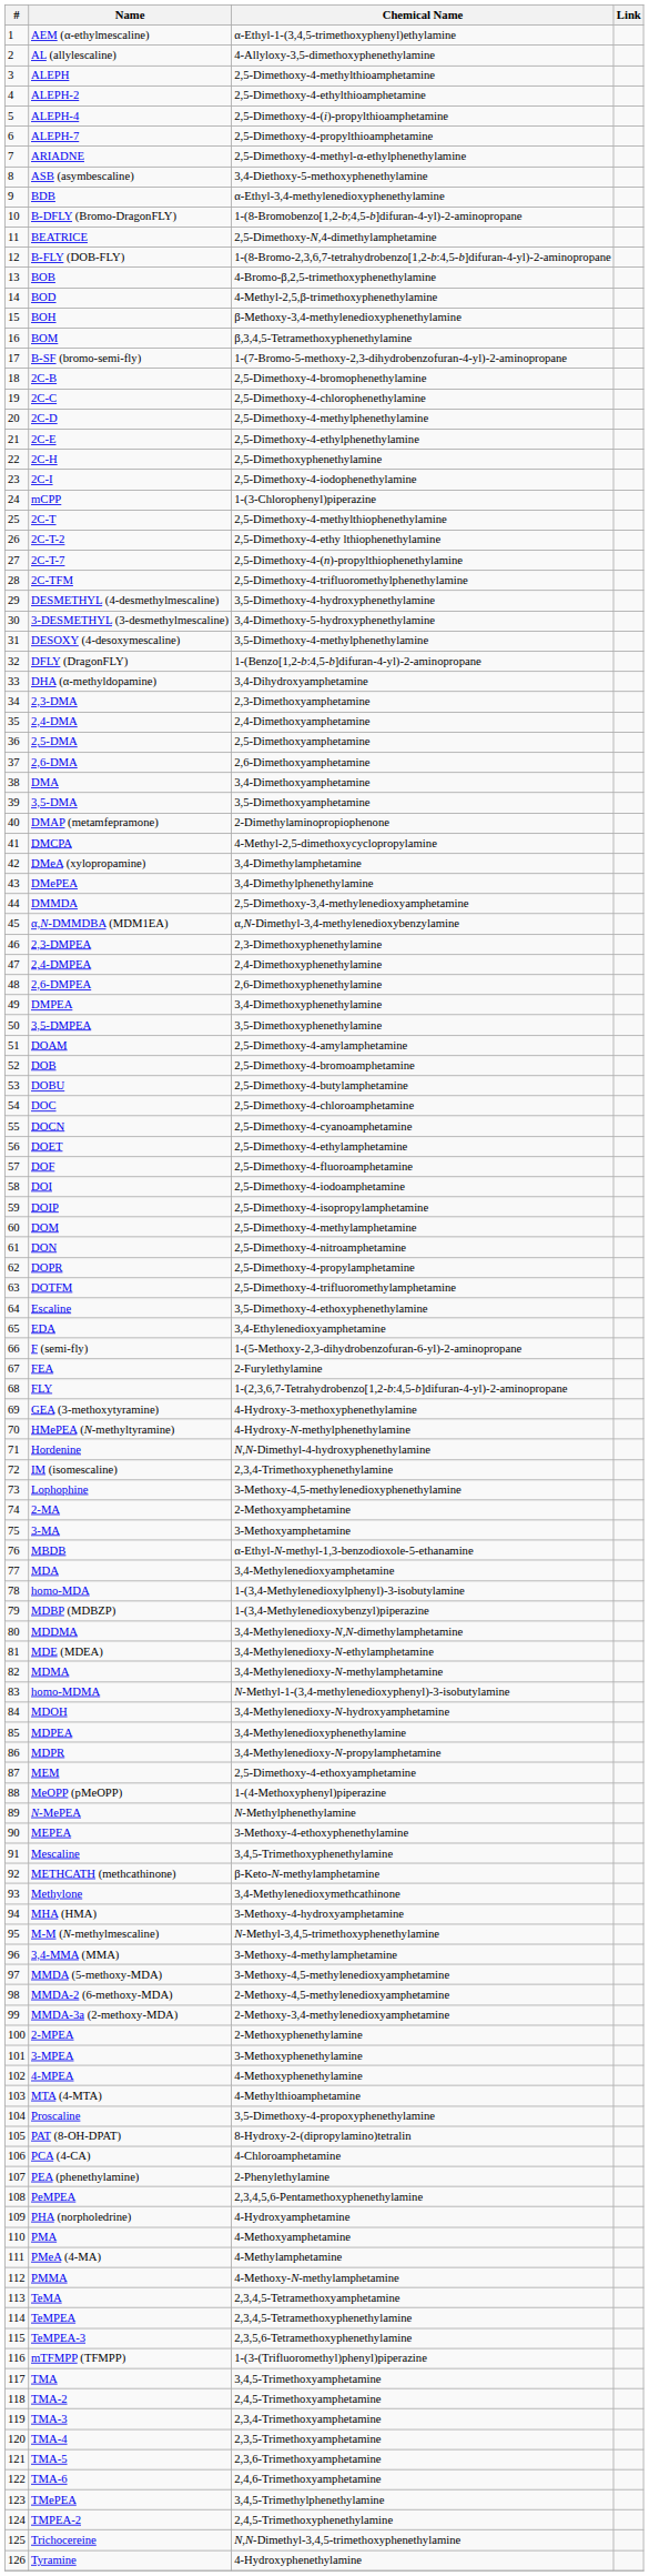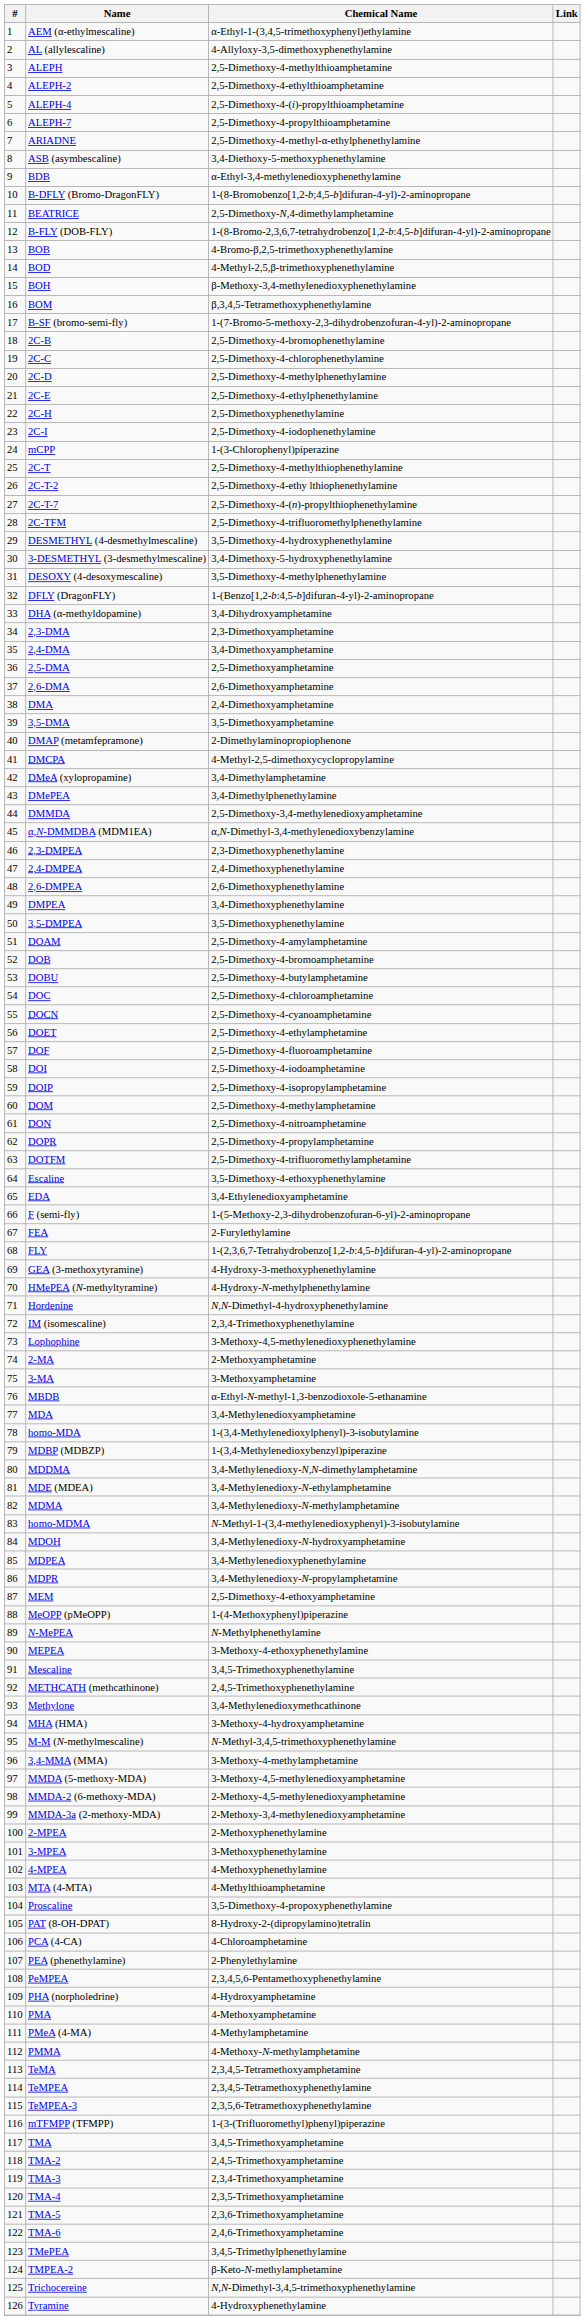2,4-DMA | Chemical Name: 2,4-Dimethoxyamphetamine -> 3,4-Dimethoxyamphetamine
DMA | Chemical Name: 3,4-Dimethoxyamphetamine -> 2,4-Dimethoxyamphetamine
METHCATH (methcathinone) | Chemical Name: β-Keto-N-methylamphetamine -> 2,4,5-Trimethoxyphenethylamine
TMPEA-2 | Chemical Name: 2,4,5-Trimethoxyphenethylamine -> β-Keto-N-methylamphetamine
